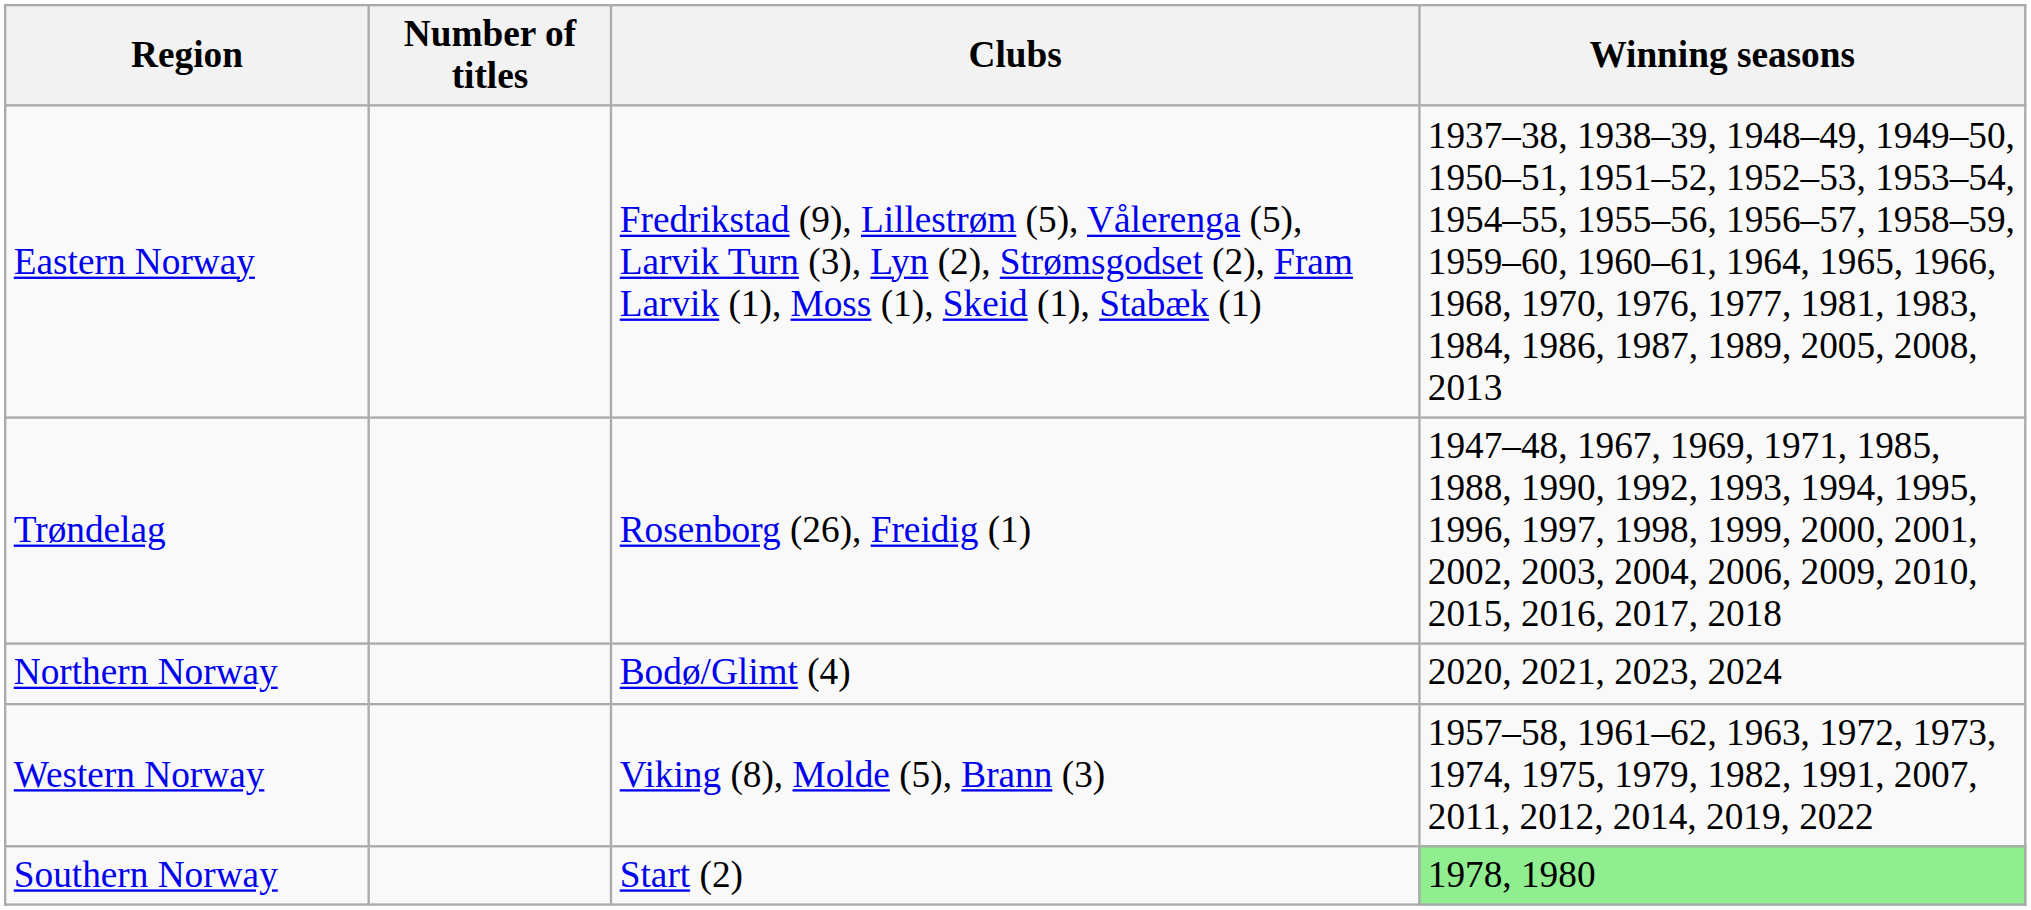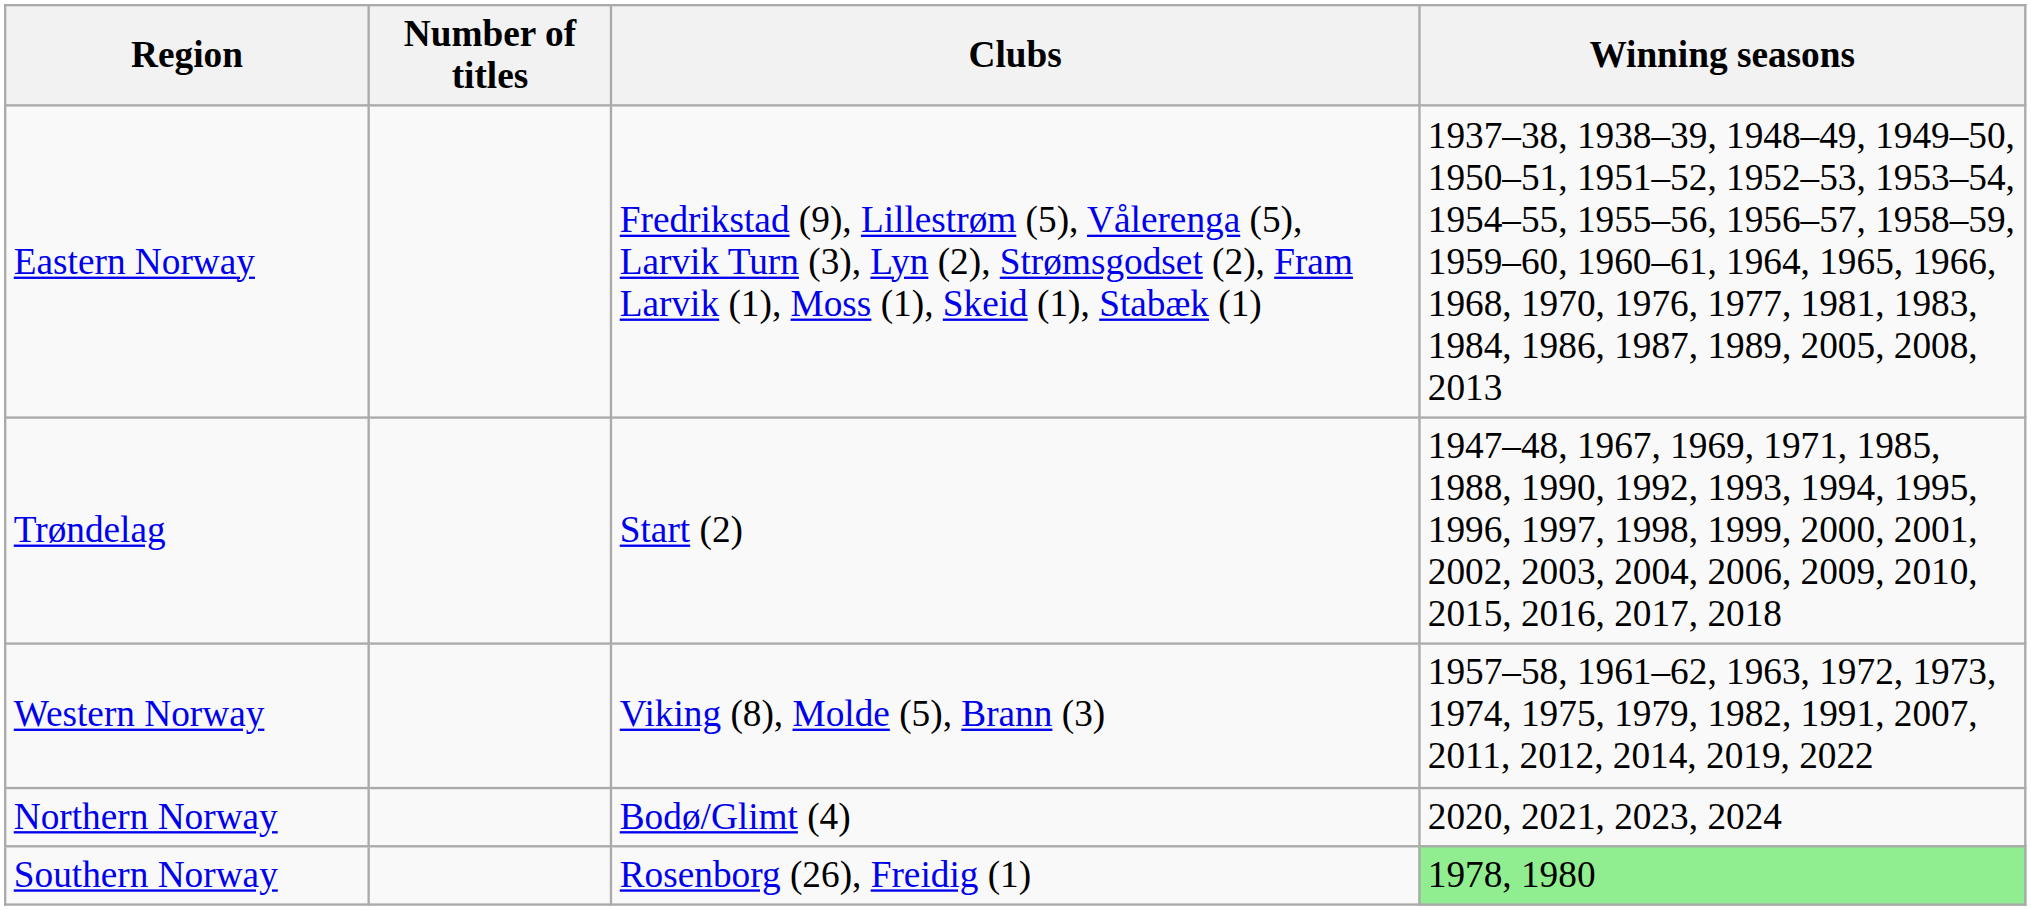Trøndelag | Clubs: Rosenborg (26), Freidig (1) -> Start (2)
rows swapped: Western Norway <-> Northern Norway
Southern Norway | Clubs: Start (2) -> Rosenborg (26), Freidig (1)
